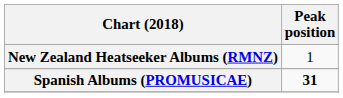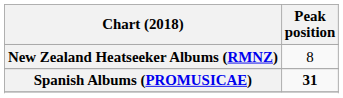New Zealand Heatseeker Albums (RMNZ) | Peak position: 1 -> 8
